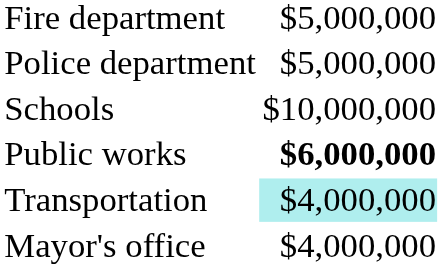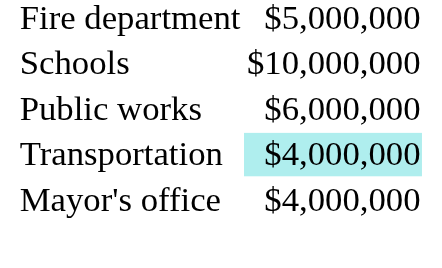- row: Police department | $5,000,000
Public works | column 2: bold -> normal
